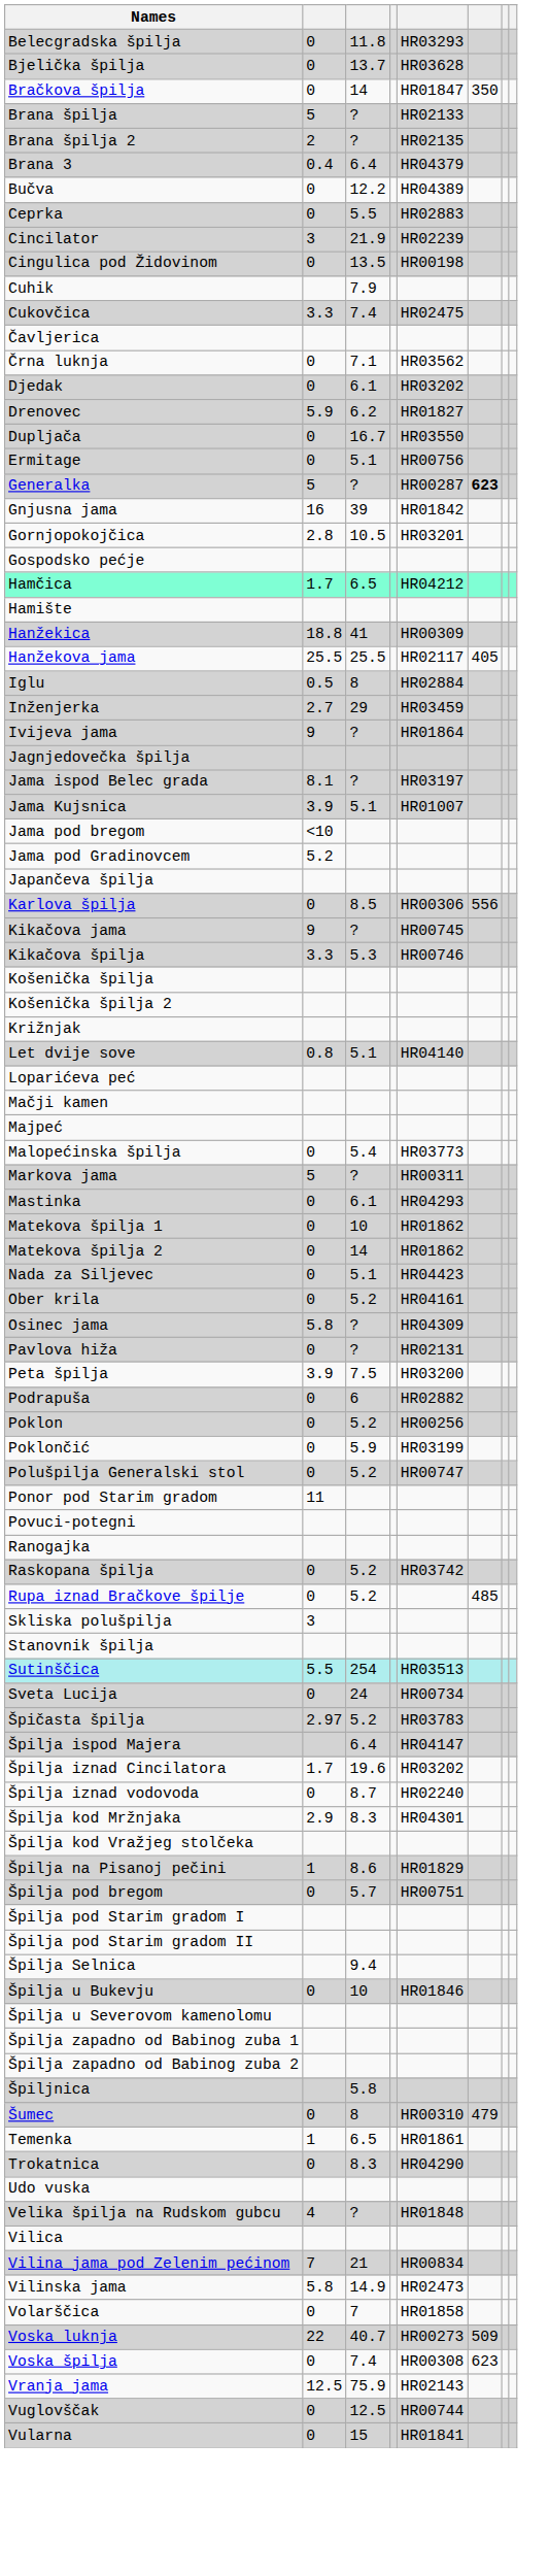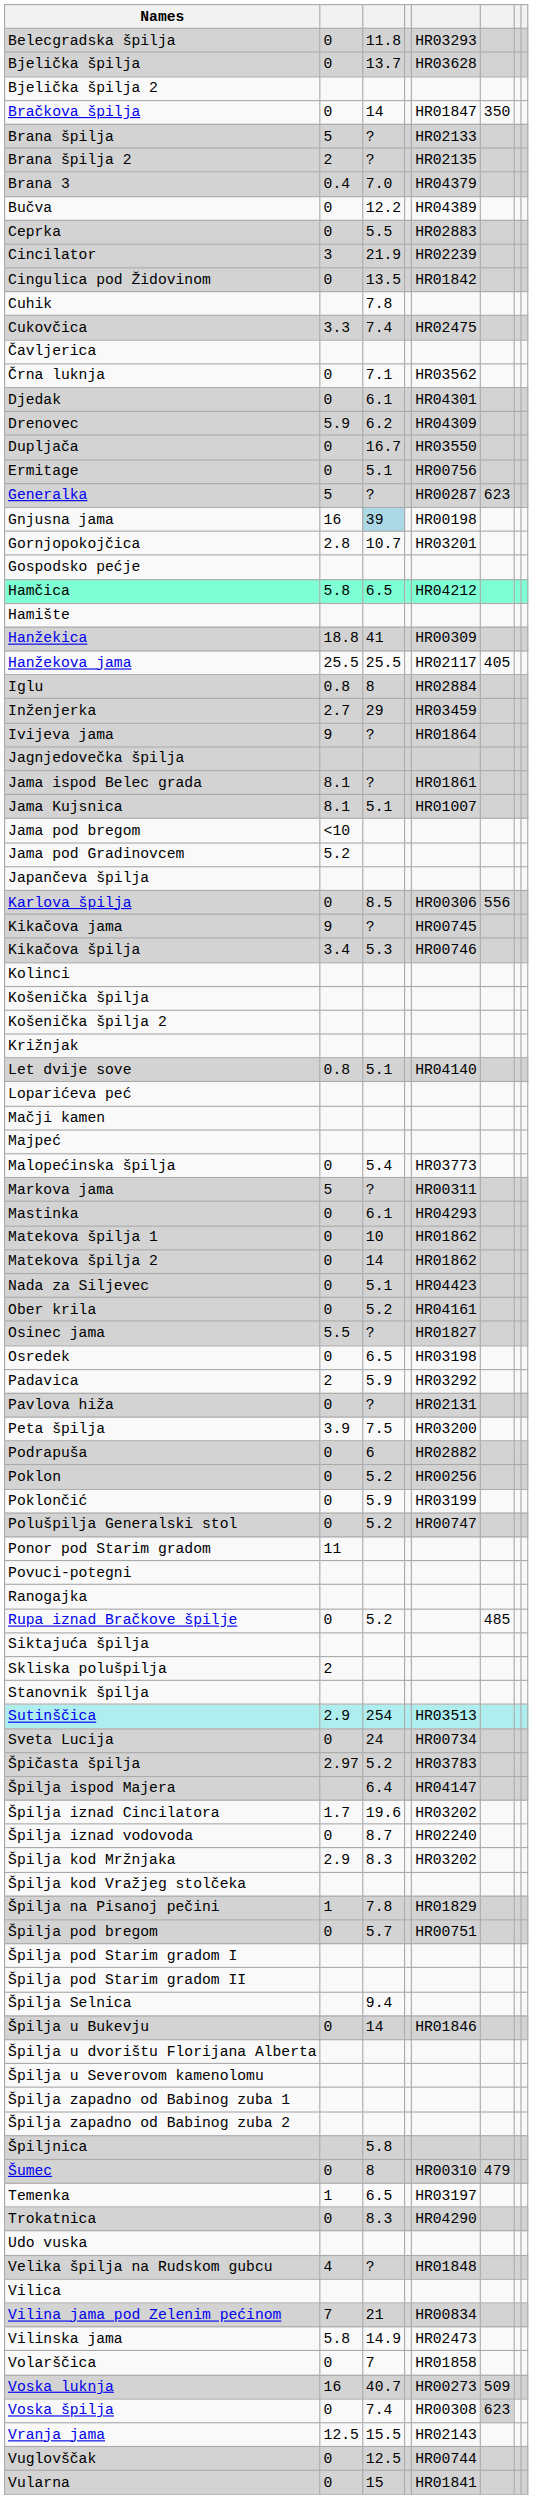+ row: Bjelička špilja 2
Brana 3 | column 3: 6.4 -> 7.0
Cingulica pod Židovinom | column 5: HR00198 -> HR01842
Cuhik | column 3: 7.9 -> 7.8
Djedak | column 5: HR03202 -> HR04301
Drenovec | column 5: HR01827 -> HR04309
Generalka | column 6: bold -> normal
Gnjusna jama | column 3: no background -> lightblue background
Gnjusna jama | column 5: HR01842 -> HR00198
Gornjopokojčica | column 3: 10.5 -> 10.7
Hamčica | column 2: 1.7 -> 5.8
Iglu | column 2: 0.5 -> 0.8
Jama ispod Belec grada | column 5: HR03197 -> HR01861
Jama Kujsnica | column 2: 3.9 -> 8.1
Kikačova špilja | column 2: 3.3 -> 3.4
+ row: Kolinci
Osinec jama | column 2: 5.8 -> 5.5
Osinec jama | column 5: HR04309 -> HR01827
+ row: Osredek | 0 | 6.5 | HR03198
+ row: Padavica | 2 | 5.9 | HR03292
- row: Raskopana špilja | 0 | 5.2 | HR03742
+ row: Siktajuća špilja
Skliska polušpilja | column 2: 3 -> 2
Sutinščica | column 2: 5.5 -> 2.9
Špilja kod Mržnjaka | column 5: HR04301 -> HR03202
Špilja na Pisanoj pečini | column 3: 8.6 -> 7.8
Špilja u Bukevju | column 3: 10 -> 14
+ row: Špilja u dvorištu Florijana Alberta
Temenka | column 5: HR01861 -> HR03197
Voska luknja | column 2: 22 -> 16
Voska špilja | column 6: no background -> lightgrey background
Vranja jama | column 3: 75.9 -> 15.5
